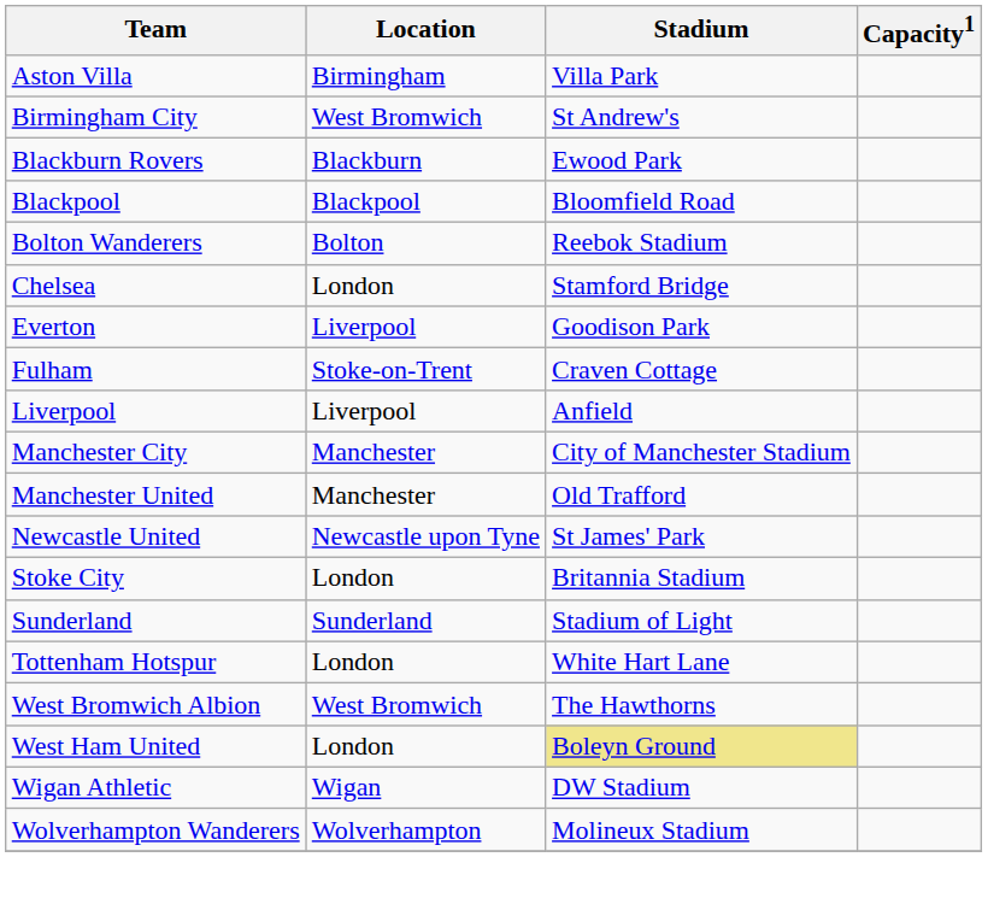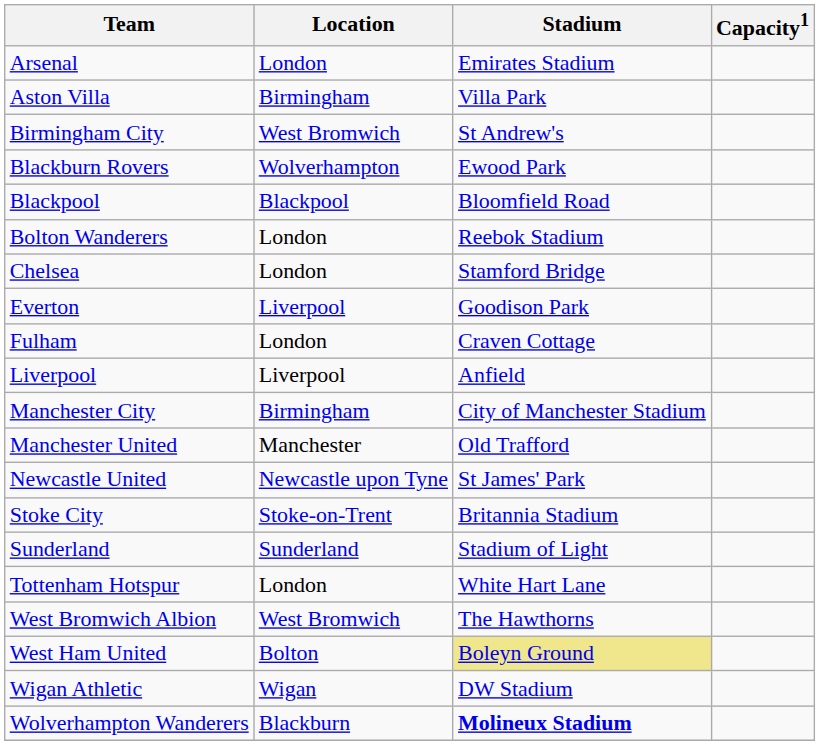+ row: Arsenal | London | Emirates Stadium
Blackburn Rovers | Location: Blackburn -> Wolverhampton
Bolton Wanderers | Location: Bolton -> London
Fulham | Location: Stoke-on-Trent -> London
Manchester City | Location: Manchester -> Birmingham
Stoke City | Location: London -> Stoke-on-Trent
West Ham United | Location: London -> Bolton
Wolverhampton Wanderers | Location: Wolverhampton -> Blackburn
Wolverhampton Wanderers | Stadium: normal -> bold
